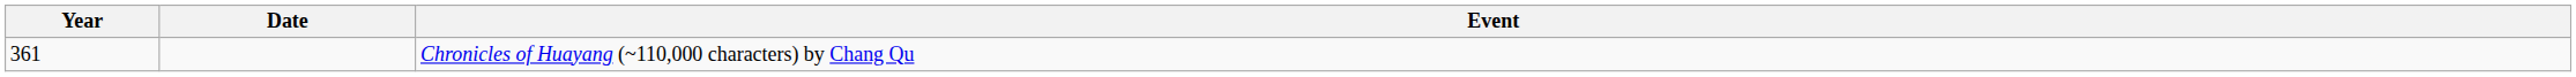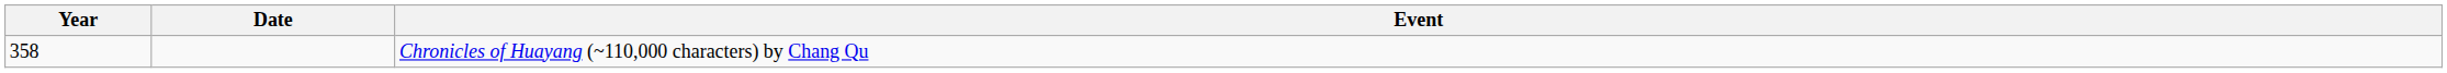Chronicles of Huayang (~110,000 characters) by Chang Qu | Year: 361 -> 358
